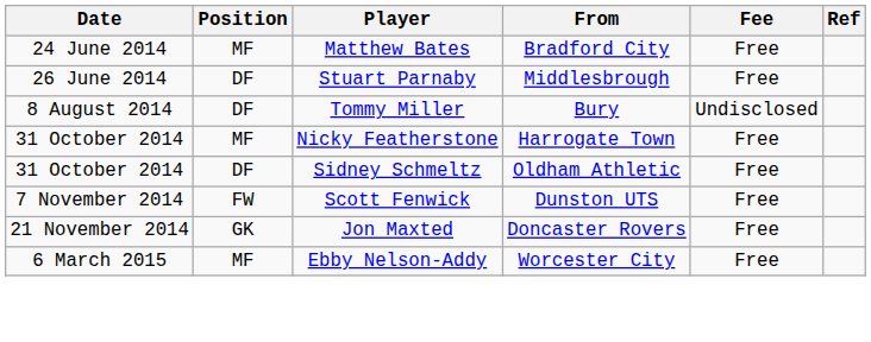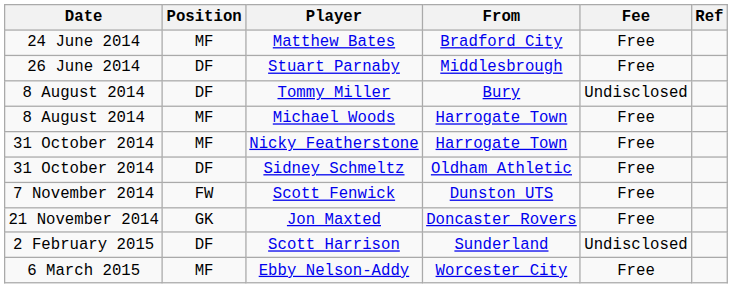+ row: 8 August 2014 | MF | Michael Woods | Harrogate Town | Free
+ row: 2 February 2015 | DF | Scott Harrison | Sunderland | Undisclosed
